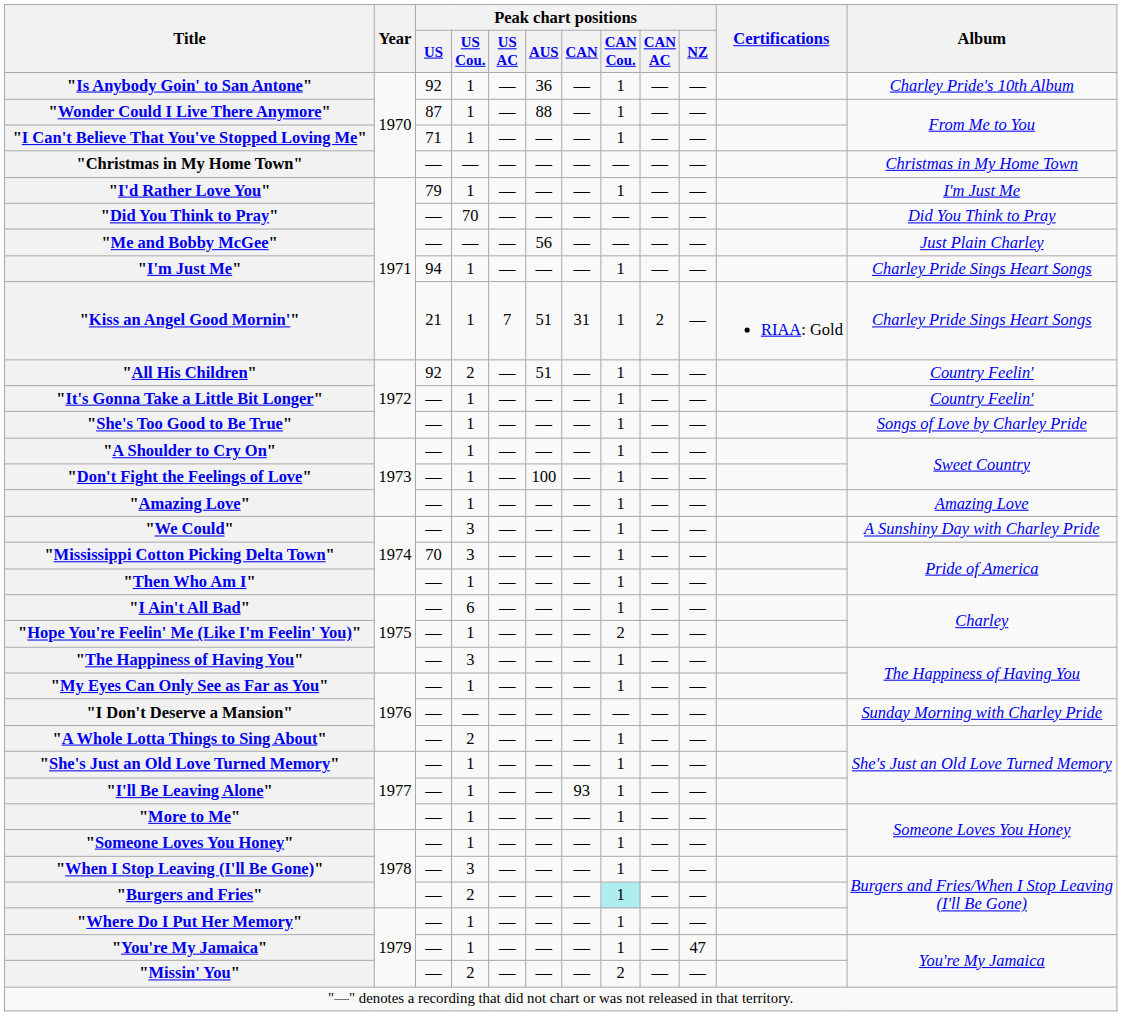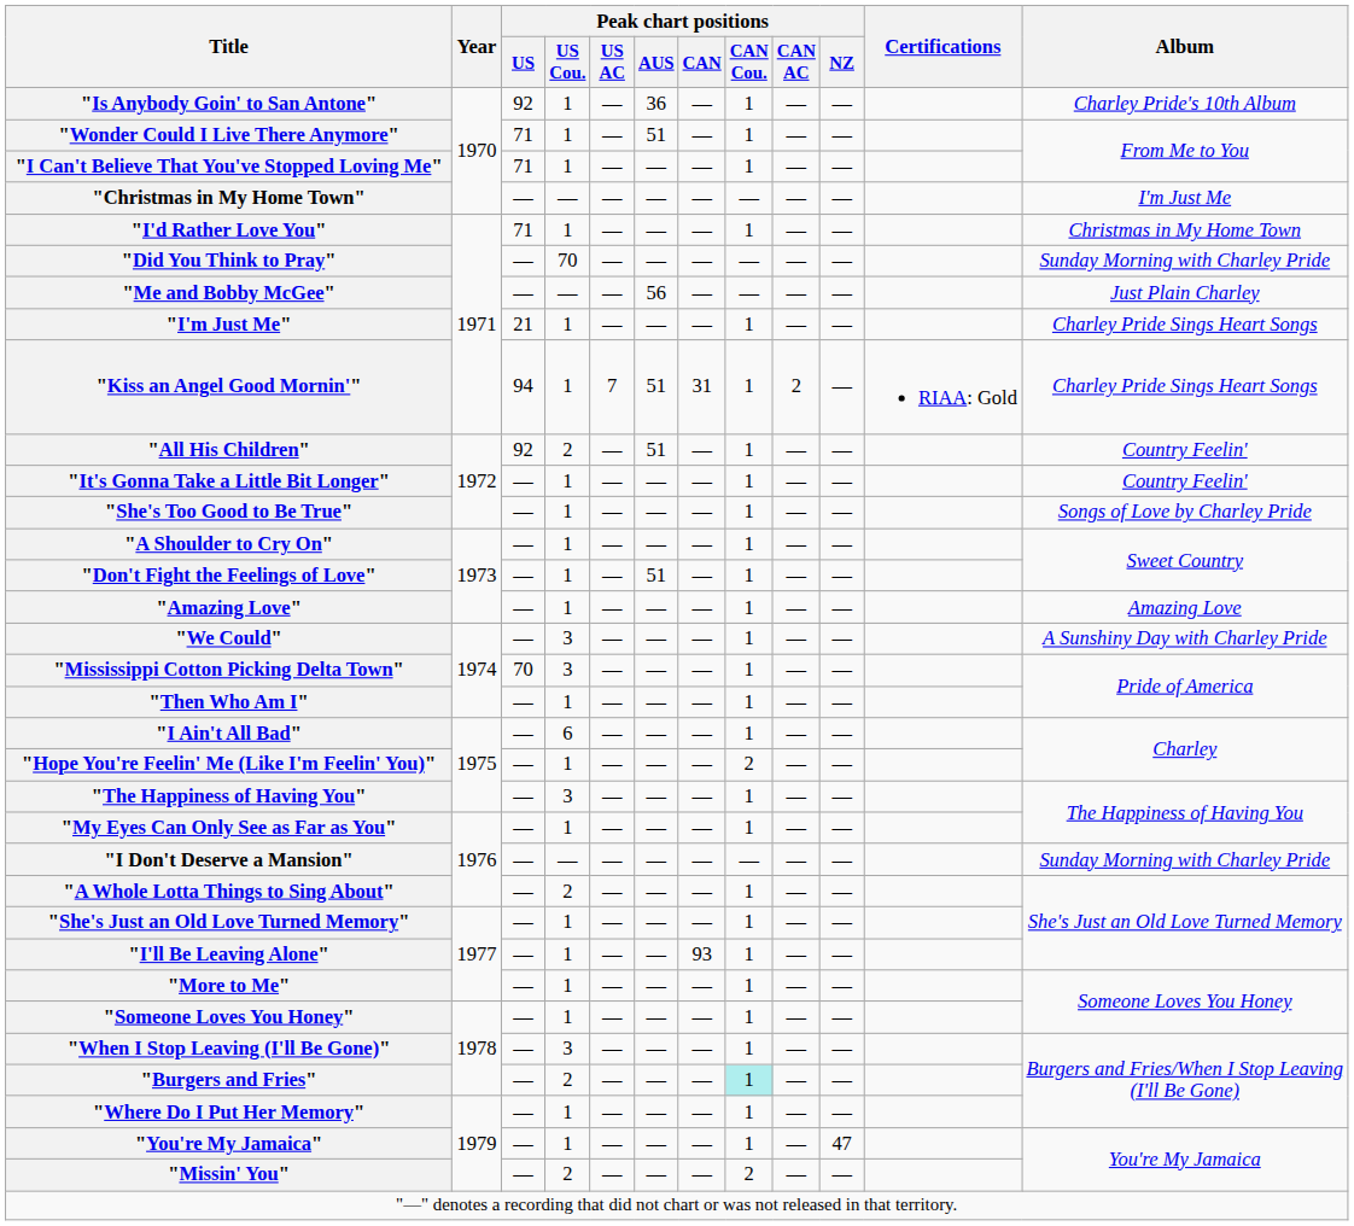"Wonder Could I Live There Anymore" | Peak chart positions / US: 87 -> 71
"Wonder Could I Live There Anymore" | Peak chart positions / AUS: 88 -> 51
"Christmas in My Home Town" | Album: Christmas in My Home Town -> I'm Just Me
"I'd Rather Love You" | Peak chart positions / US: 79 -> 71
"I'd Rather Love You" | Album: I'm Just Me -> Christmas in My Home Town
"Did You Think to Pray" | Album: Did You Think to Pray -> Sunday Morning with Charley Pride
"I'm Just Me" | Peak chart positions / US: 94 -> 21
"Kiss an Angel Good Mornin'" | Peak chart positions / US: 21 -> 94
"Don't Fight the Feelings of Love" | Peak chart positions / AUS: 100 -> 51
